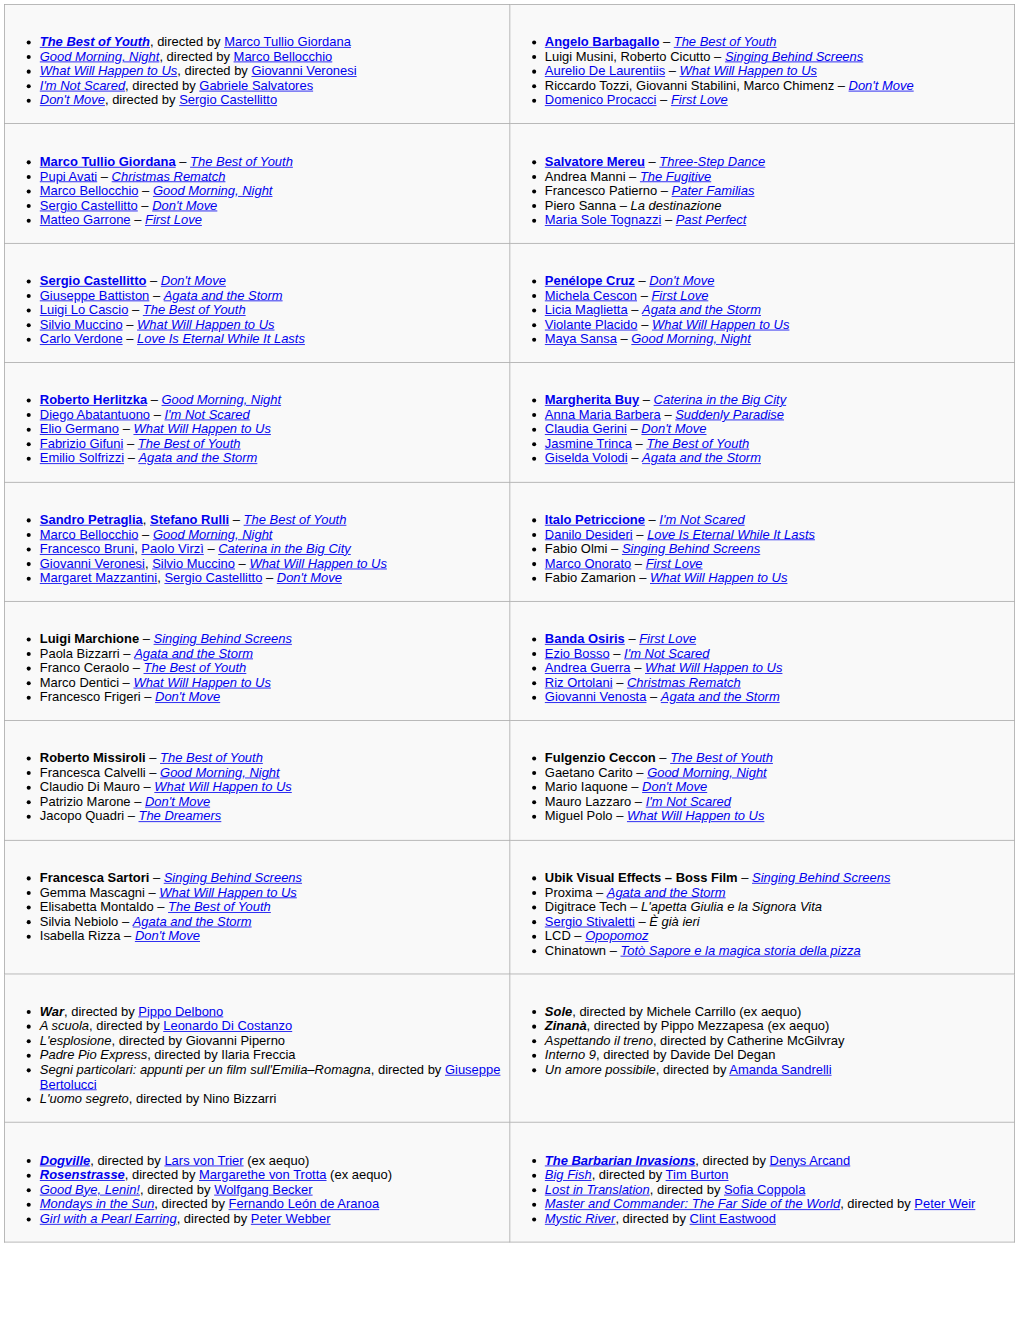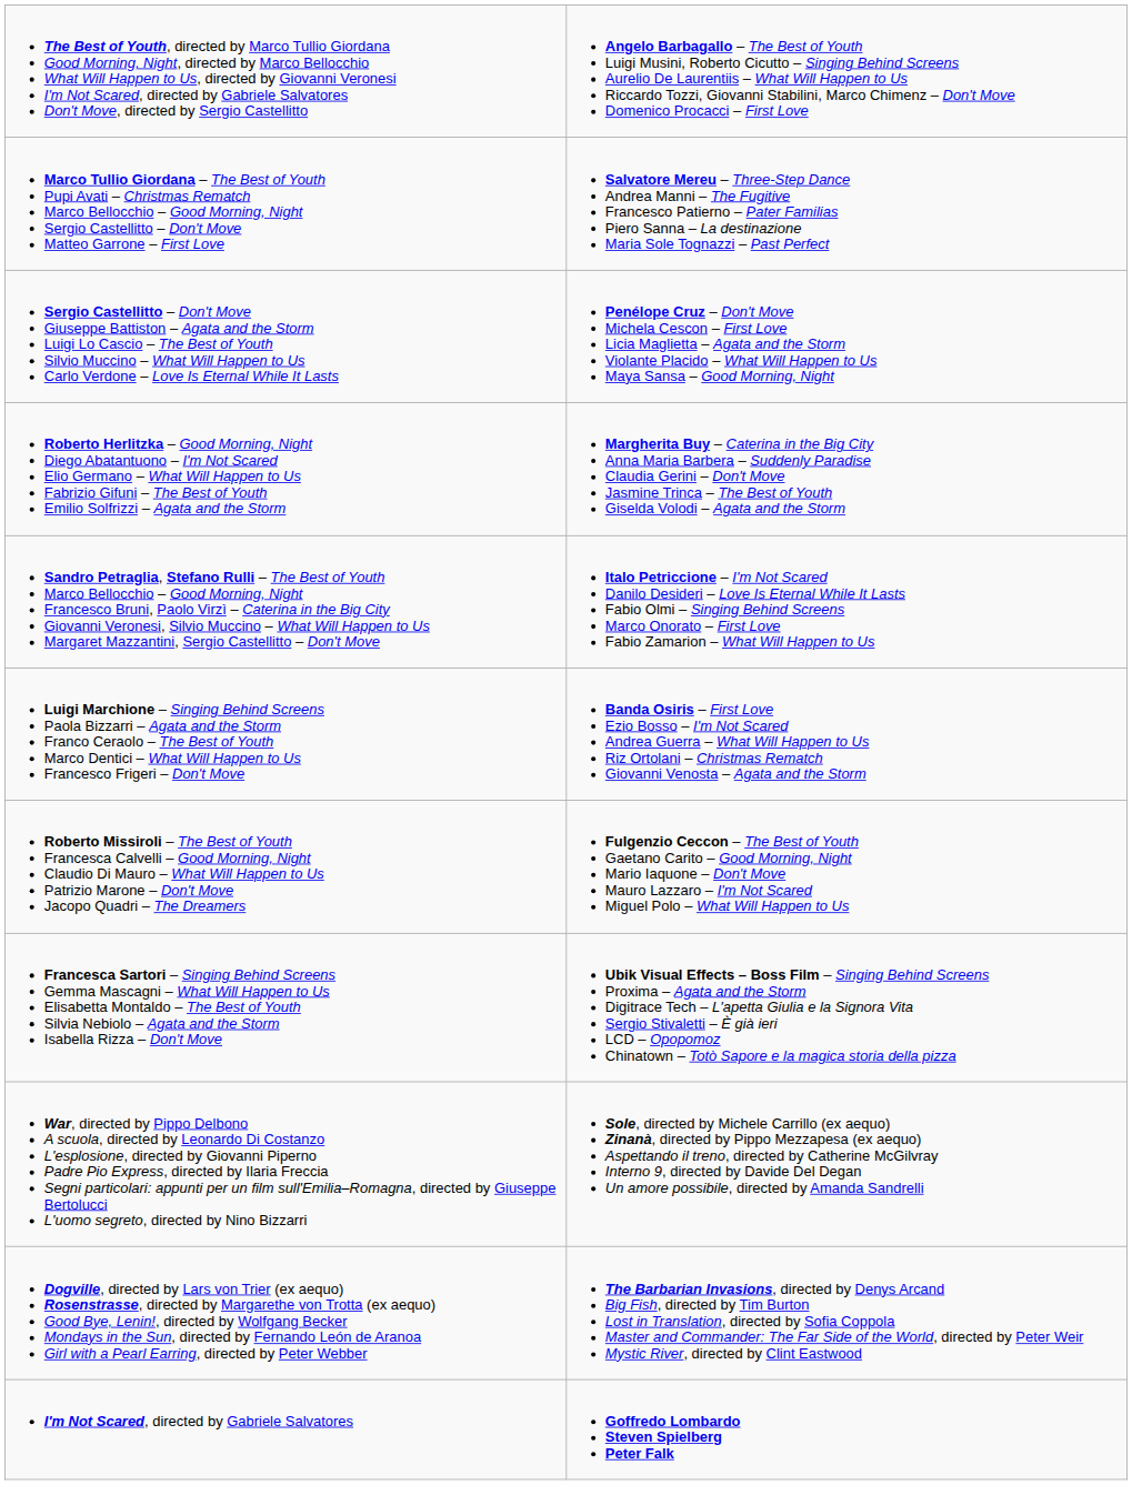+ row: I'm Not Scared, directed by Gabriele Salvatores | Goffredo Lombardo Steven Spielberg Peter Falk
